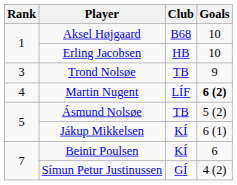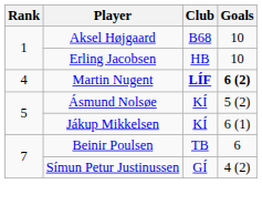- row: 3 | Trond Nolsøe | TB | 9
Martin Nugent | Club: normal -> bold
Ásmund Nolsøe | Club: TB -> KÍ
Beinir Poulsen | Club: KÍ -> TB
